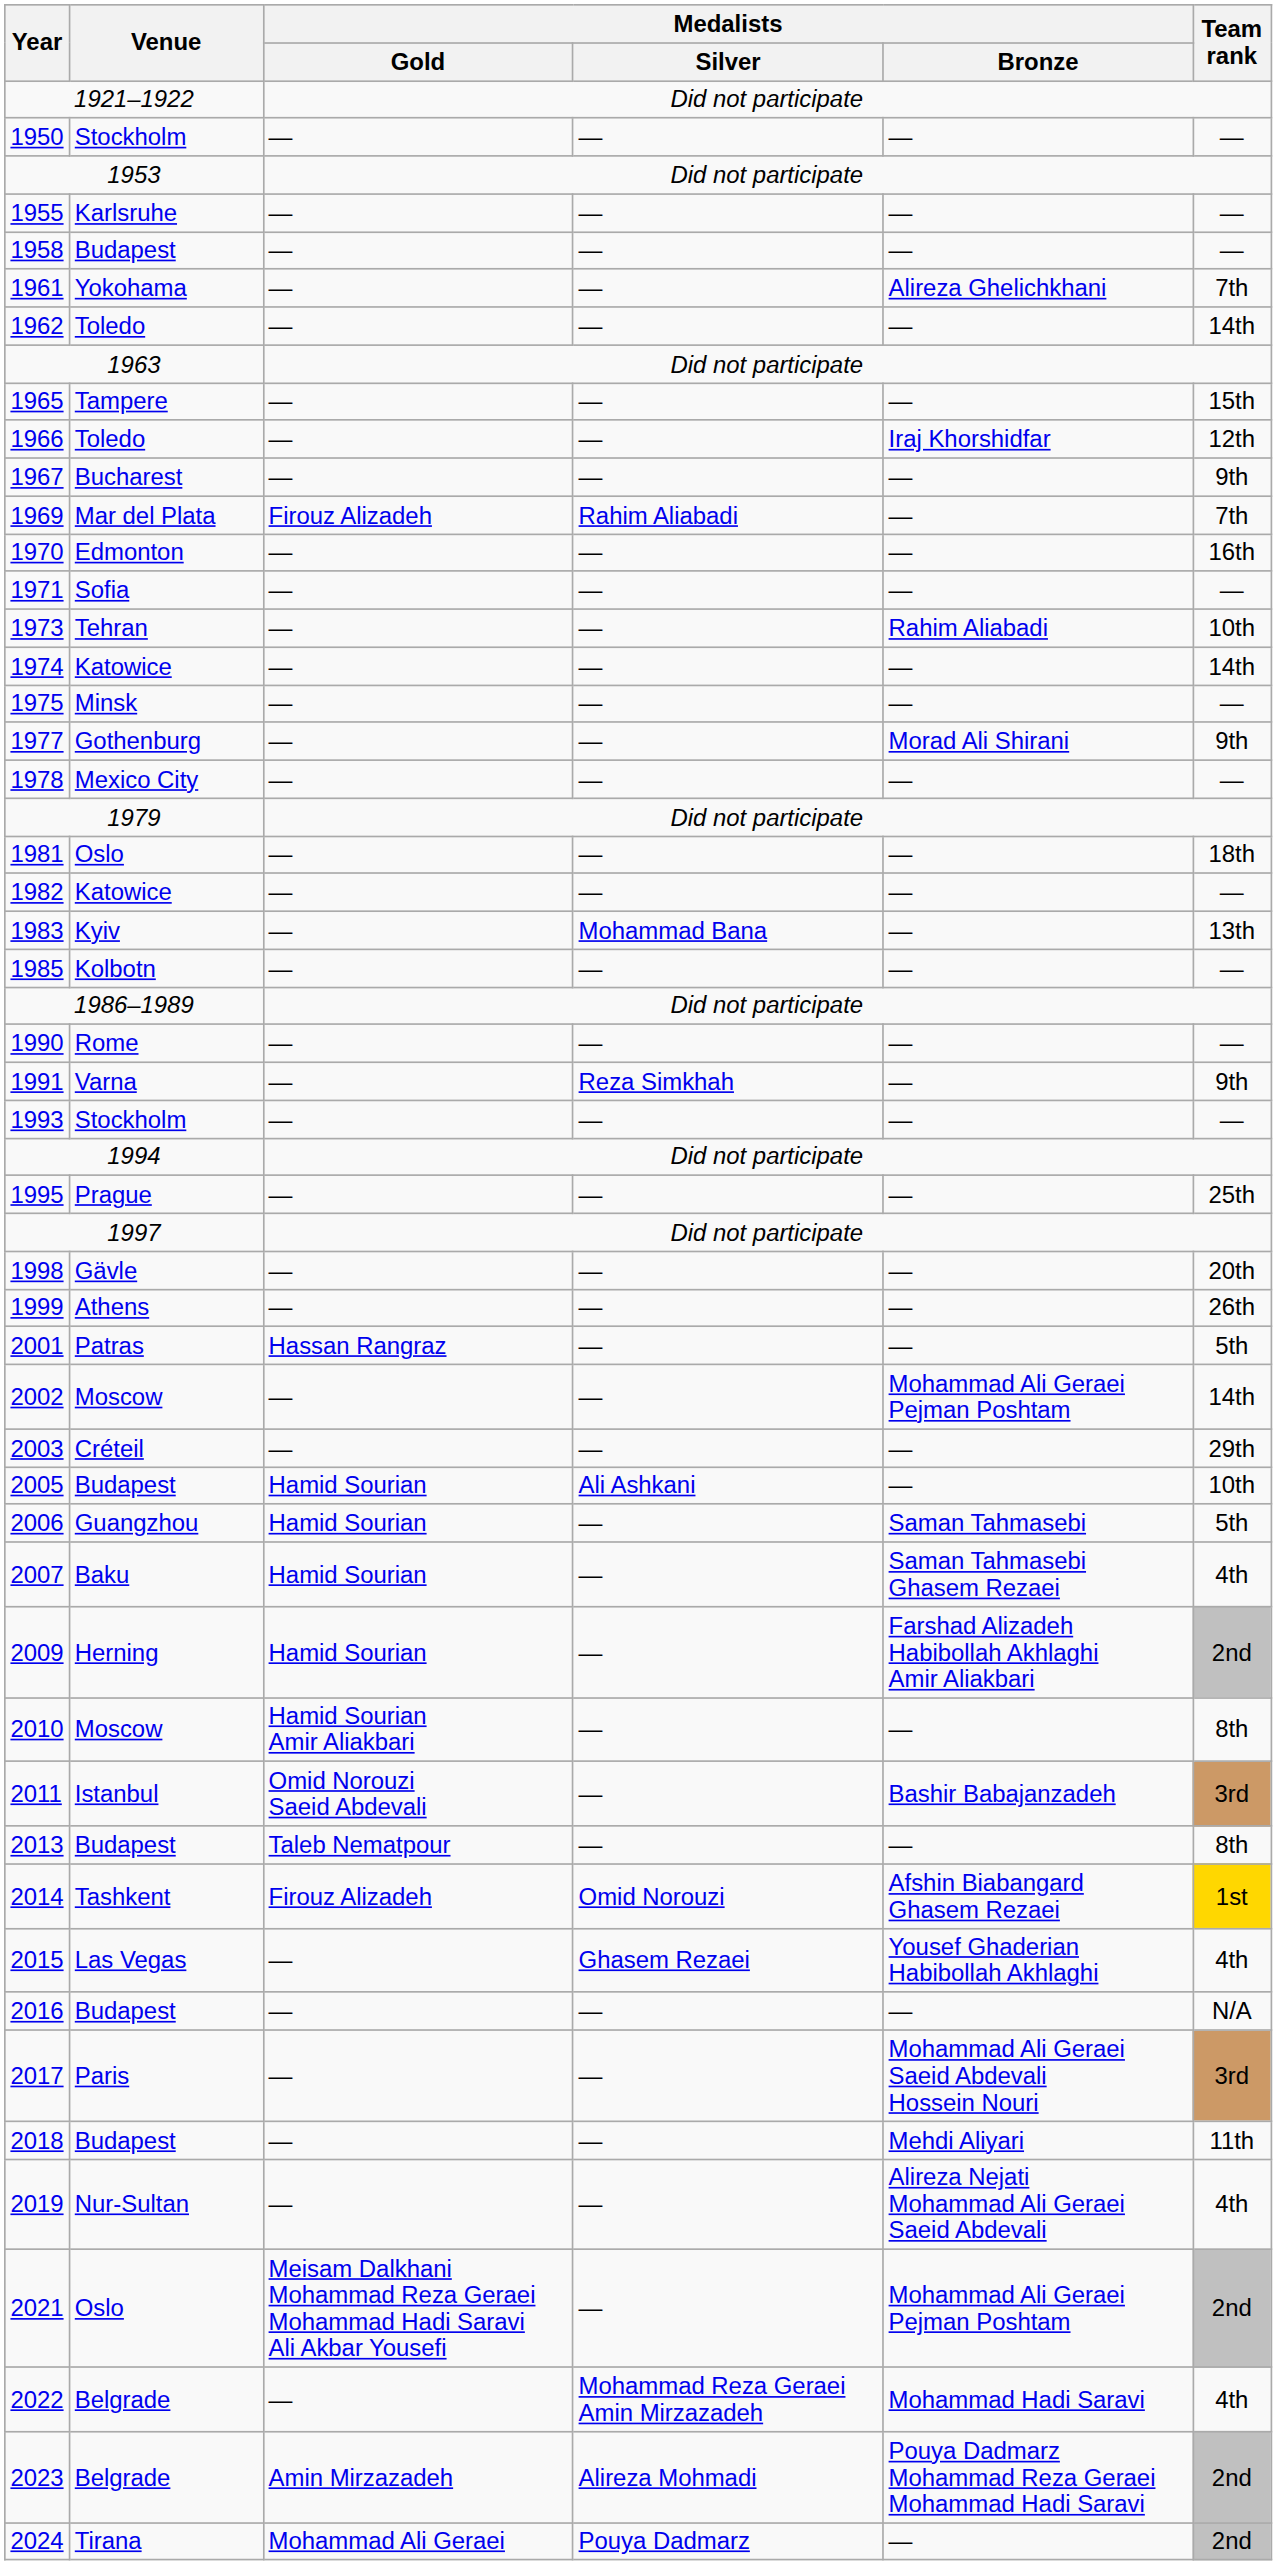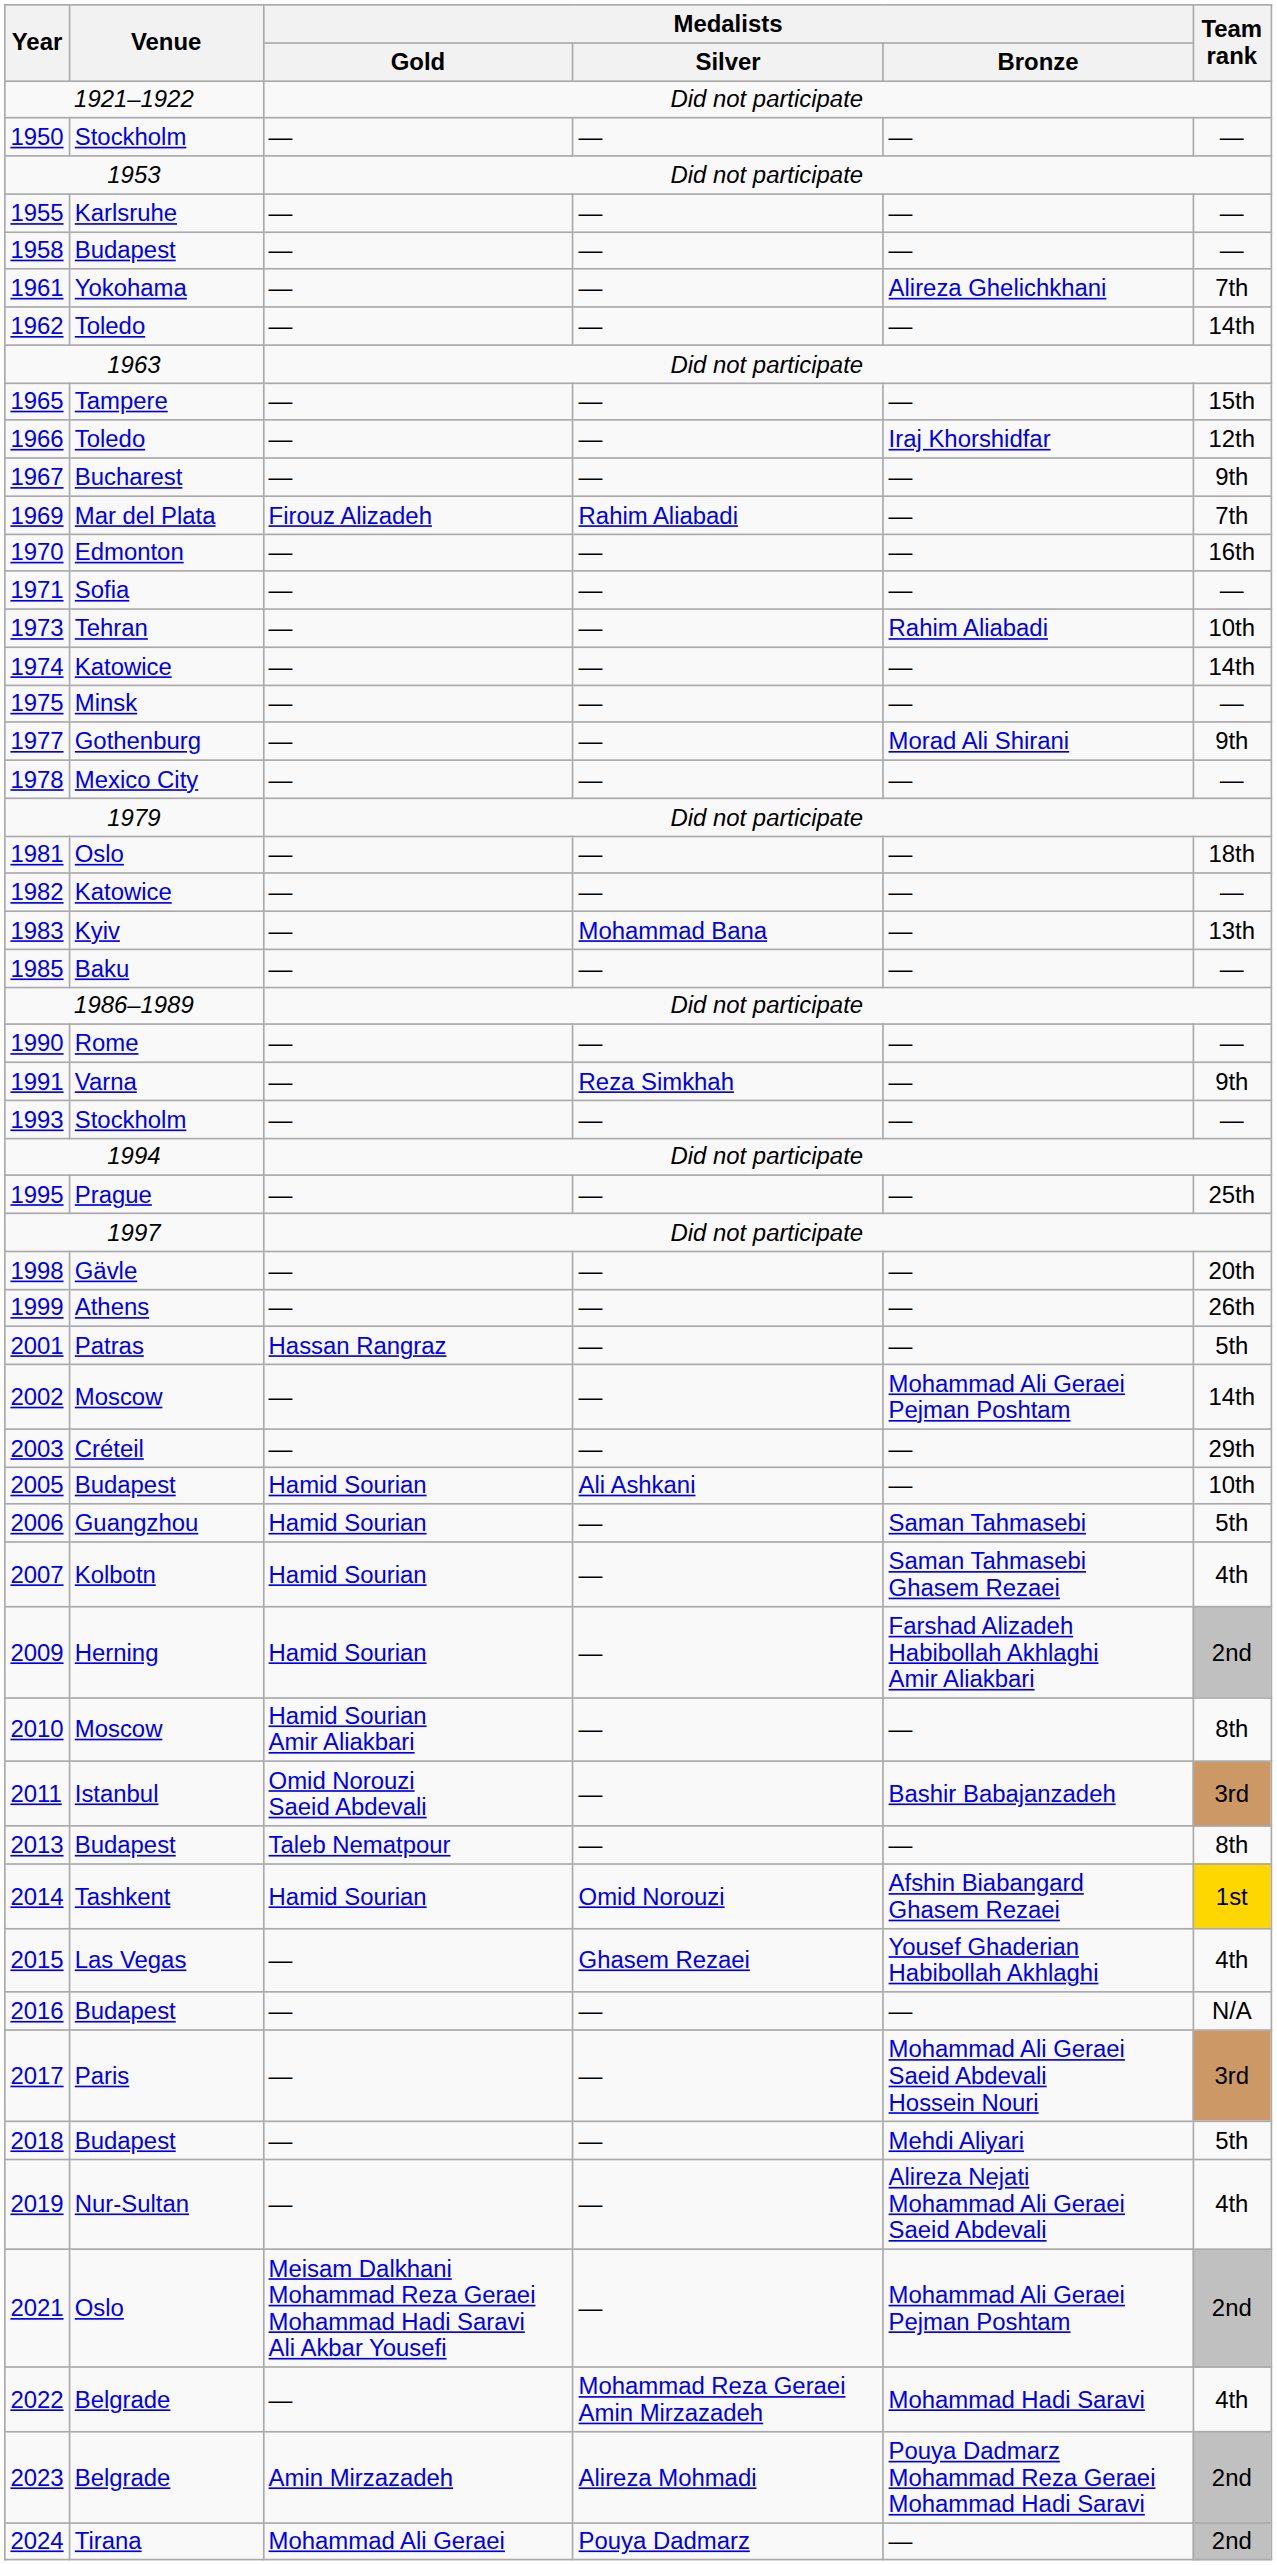1985 | Venue: Kolbotn -> Baku
2007 | Venue: Baku -> Kolbotn
2014 | Medalists / Gold: Firouz Alizadeh -> Hamid Sourian
2018 | Team rank: 11th -> 5th
